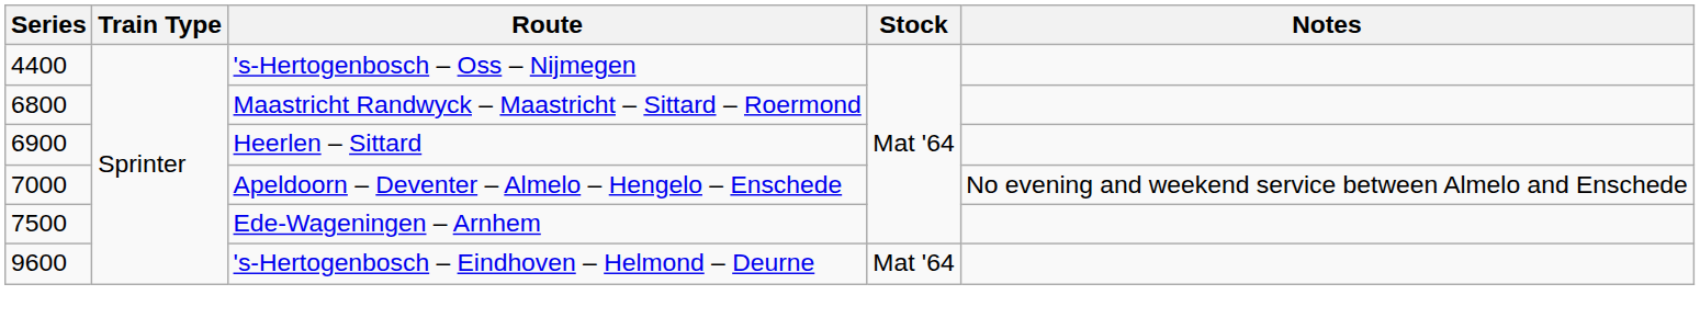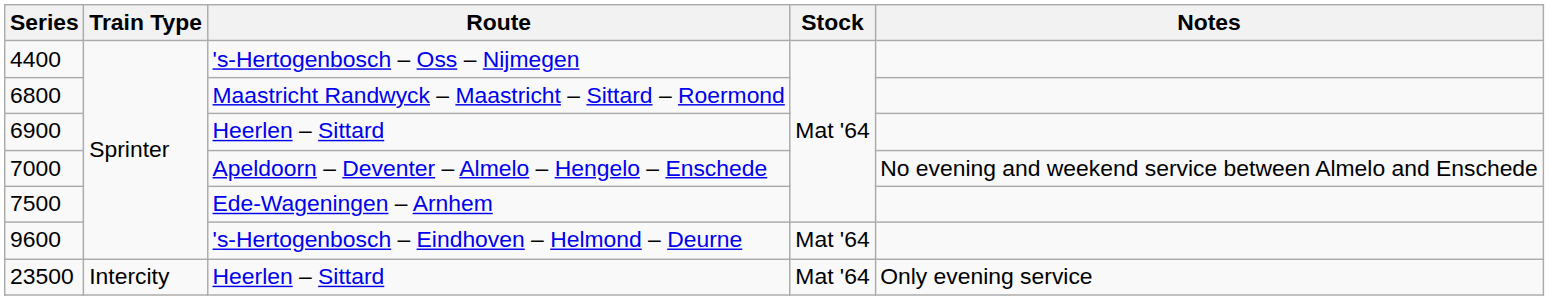+ row: 23500 | Intercity | Heerlen – Sittard | Mat '64 | Only evening service
